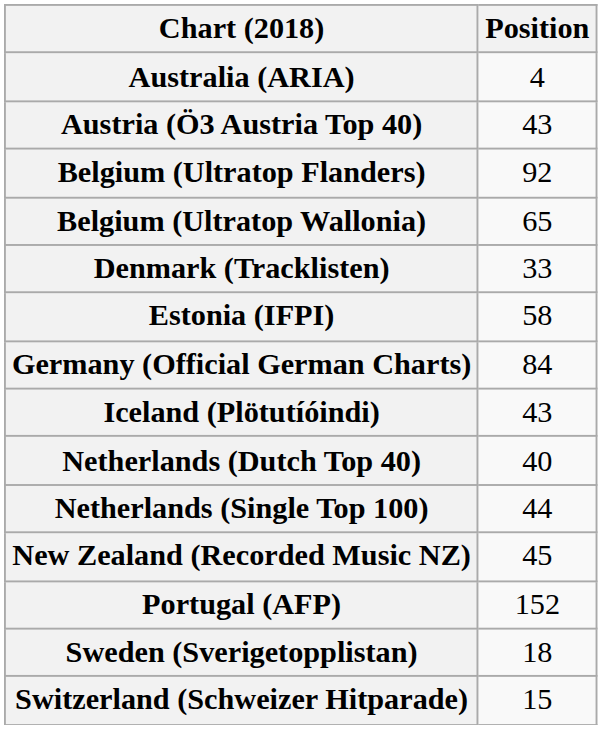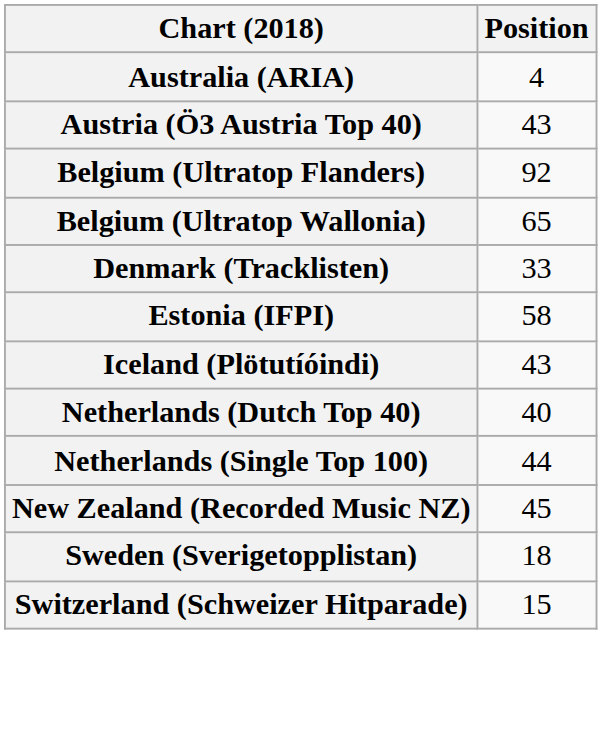- row: Germany (Official German Charts) | 84
- row: Portugal (AFP) | 152
